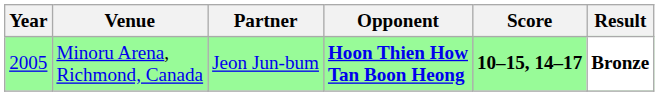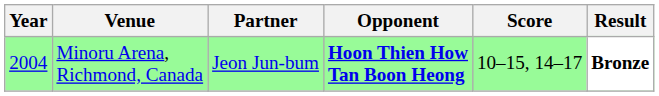Minoru Arena, Richmond, Canada | Year: 2005 -> 2004
Minoru Arena, Richmond, Canada | Score: bold -> normal
